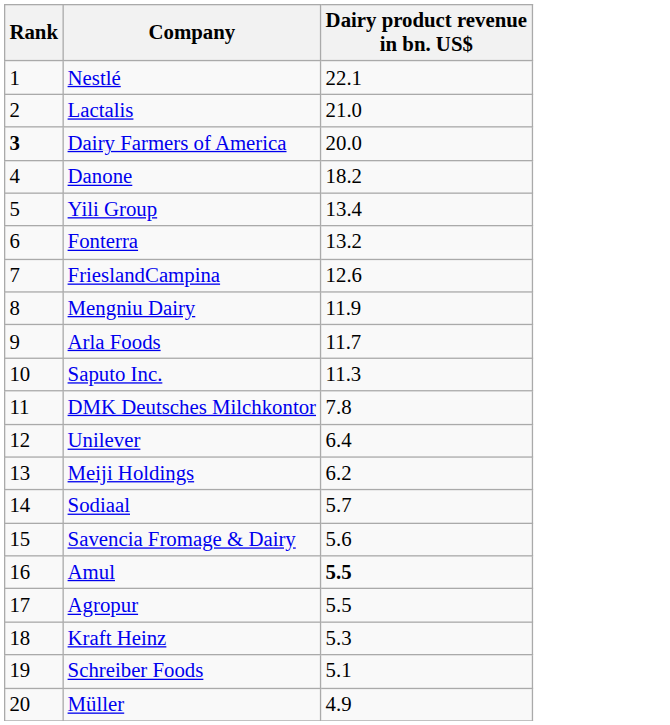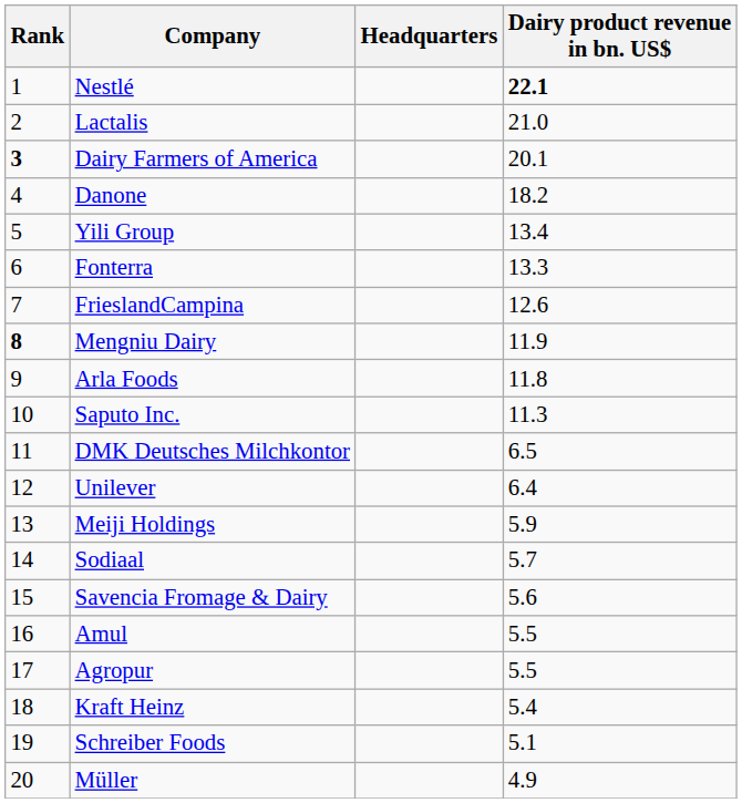+ column: Headquarters
Nestlé | Dairy product revenue in bn. US$: normal -> bold
Dairy Farmers of America | Dairy product revenue in bn. US$: 20.0 -> 20.1
Fonterra | Dairy product revenue in bn. US$: 13.2 -> 13.3
Mengniu Dairy | Rank: normal -> bold
Arla Foods | Dairy product revenue in bn. US$: 11.7 -> 11.8
DMK Deutsches Milchkontor | Dairy product revenue in bn. US$: 7.8 -> 6.5
Meiji Holdings | Dairy product revenue in bn. US$: 6.2 -> 5.9
Amul | Dairy product revenue in bn. US$: bold -> normal
Kraft Heinz | Dairy product revenue in bn. US$: 5.3 -> 5.4
